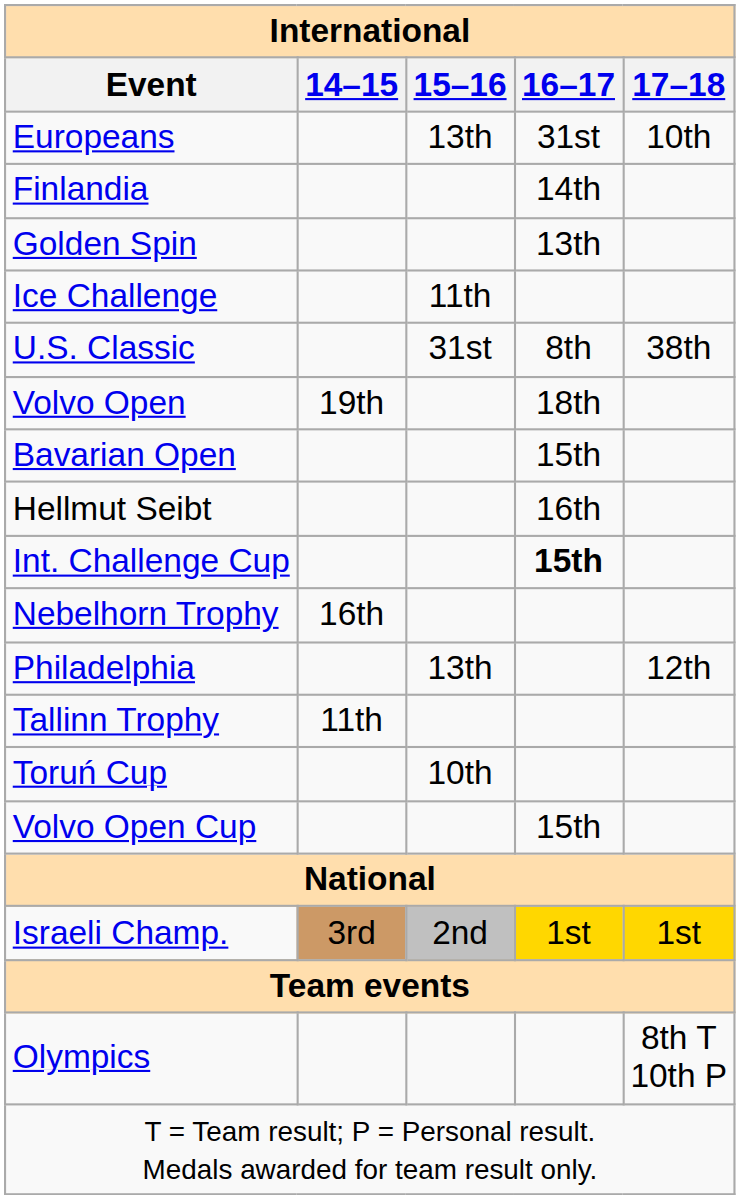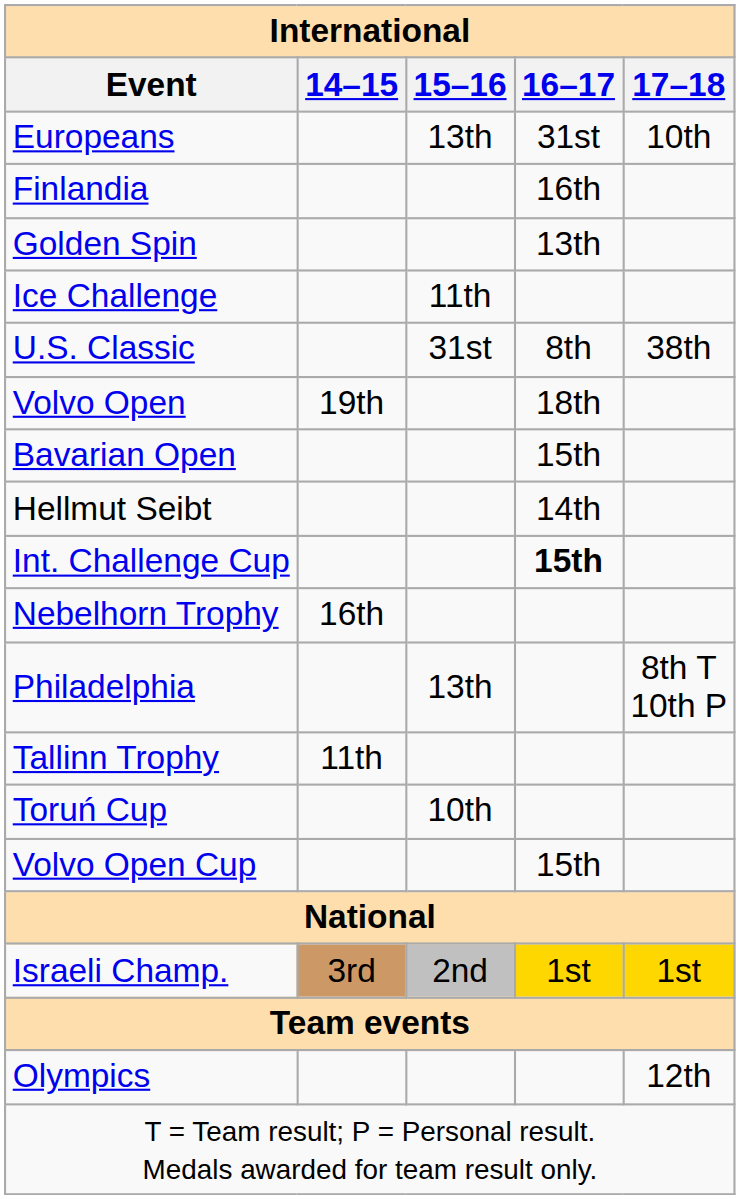Finlandia | International / 16–17: 14th -> 16th
Hellmut Seibt | International / 16–17: 16th -> 14th
Philadelphia | International / 17–18: 12th -> 8th T 10th P
Olympics | International / 17–18: 8th T 10th P -> 12th
